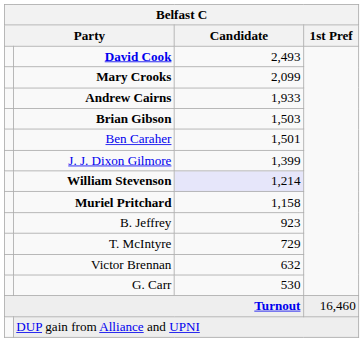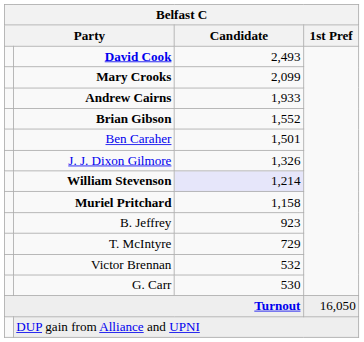Brian Gibson | Candidate: 1,503 -> 1,552
J. J. Dixon Gilmore | Candidate: 1,399 -> 1,326
Victor Brennan | Candidate: 632 -> 532
Turnout | 1st Pref: 16,460 -> 16,050
